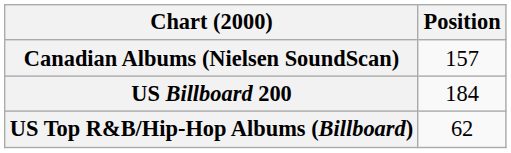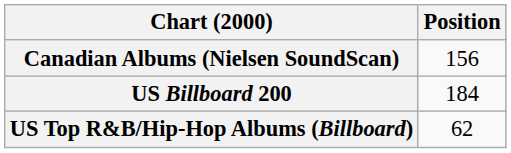Canadian Albums (Nielsen SoundScan) | Position: 157 -> 156
